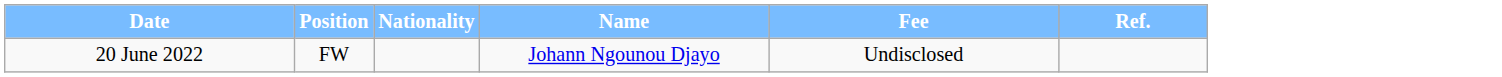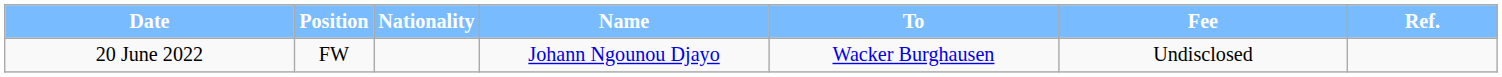+ column: To | Wacker Burghausen
